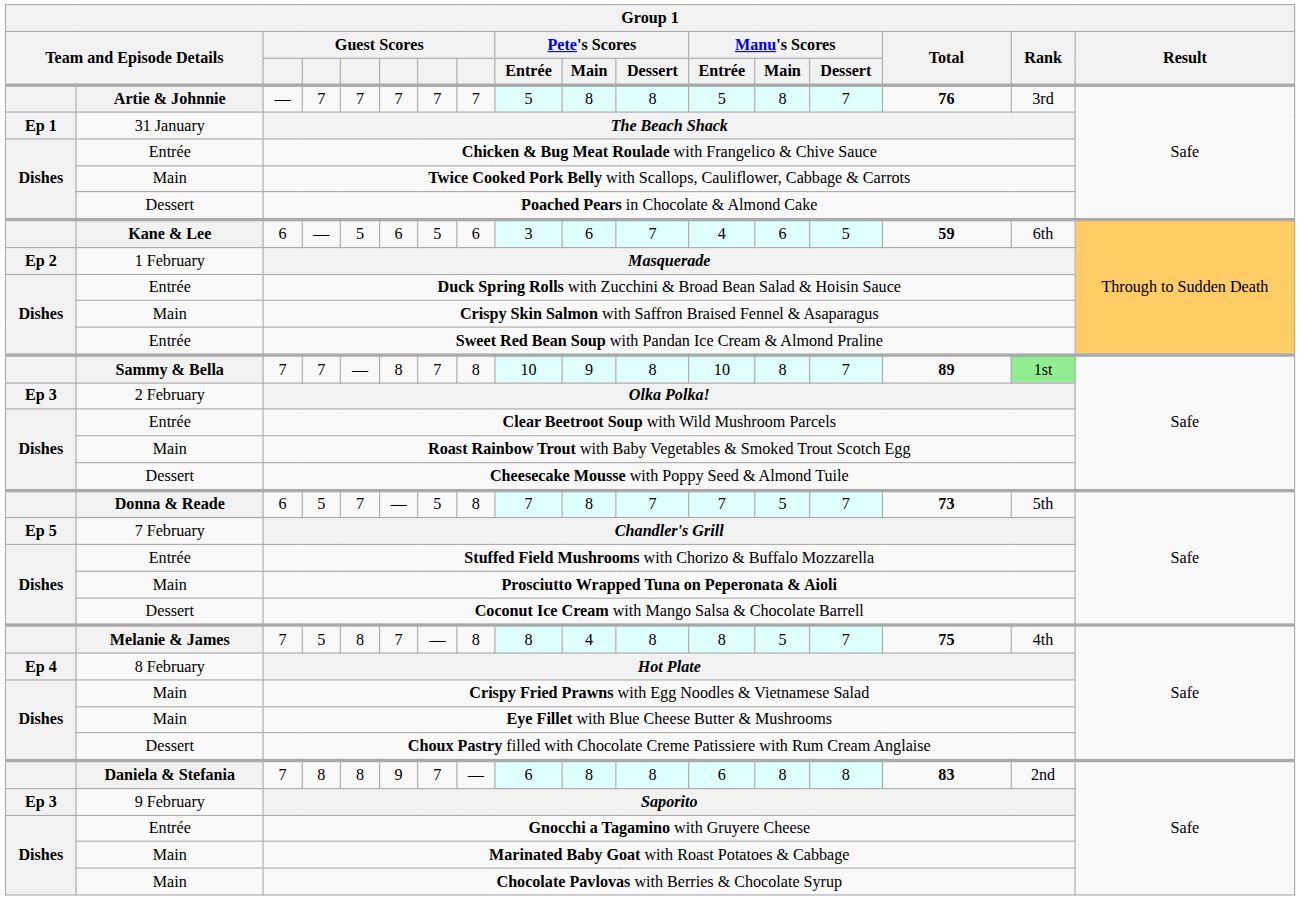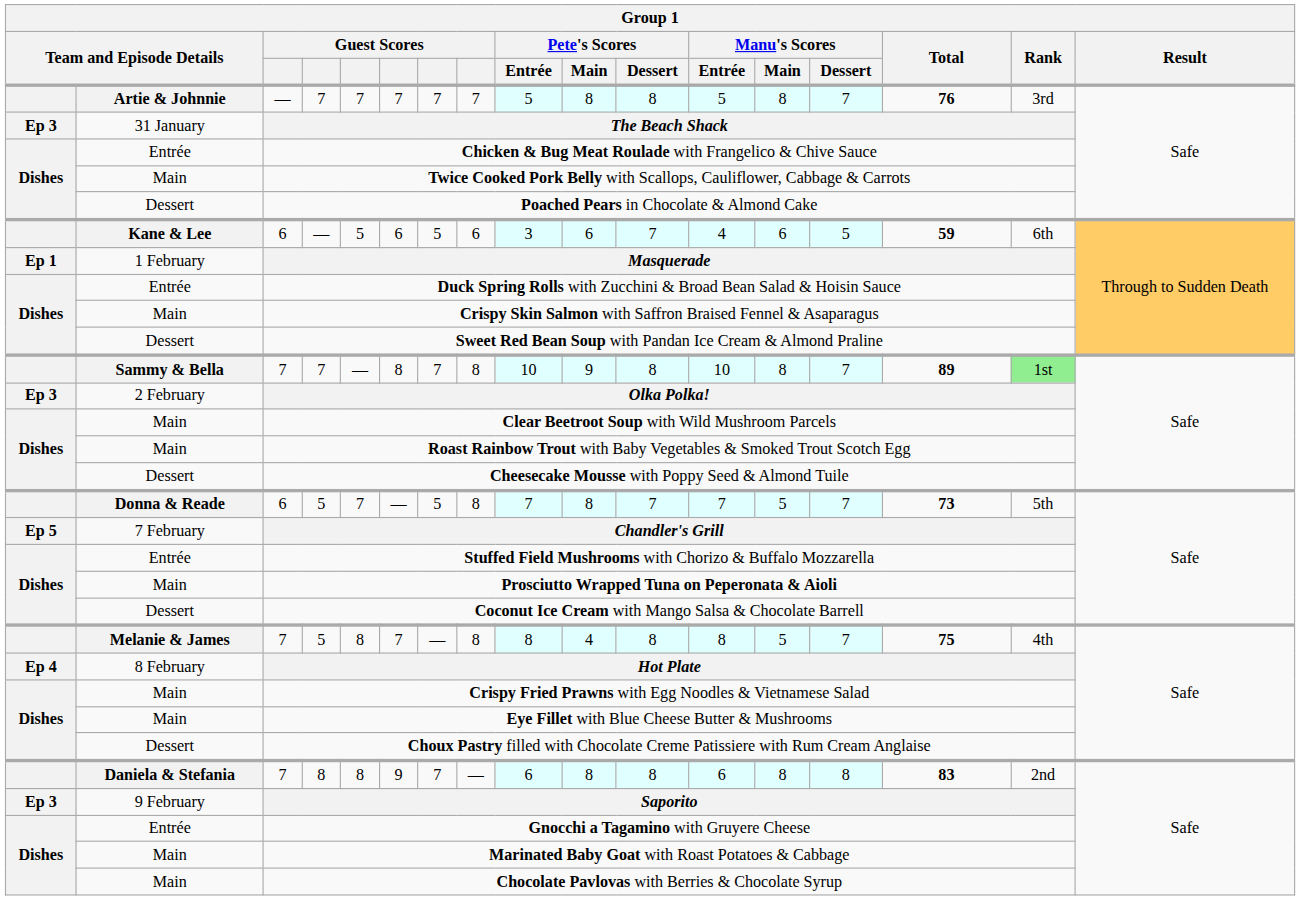The Beach Shack | column 1: Ep 1 -> Ep 3
Masquerade | column 1: Ep 2 -> Ep 1
Sweet Red Bean Soup with Pandan Ice Cream & Almond Praline | column 2: Entrée -> Dessert
Clear Beetroot Soup with Wild Mushroom Parcels | column 2: Entrée -> Main
